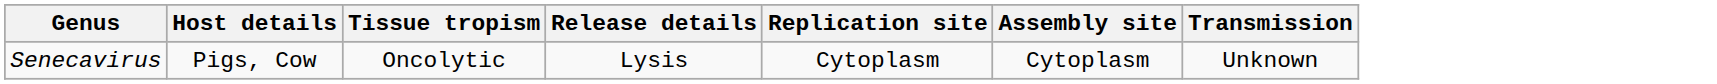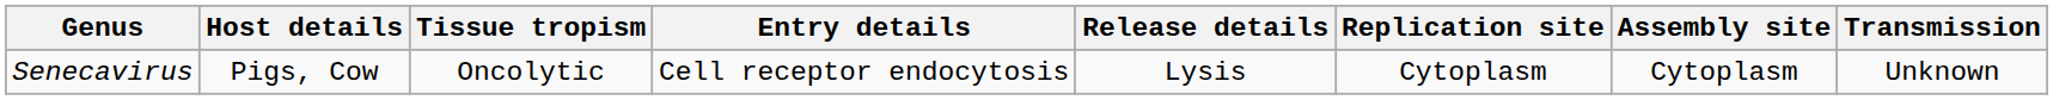+ column: Entry details | Cell receptor endocytosis
